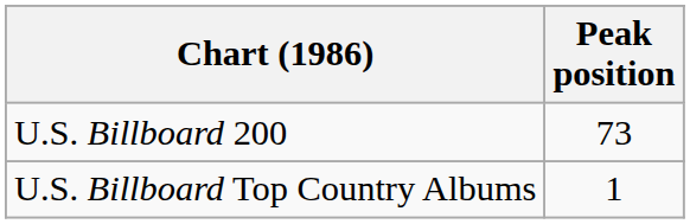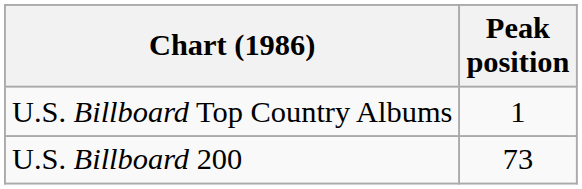rows swapped: U.S. Billboard Top Country Albums <-> U.S. Billboard 200
